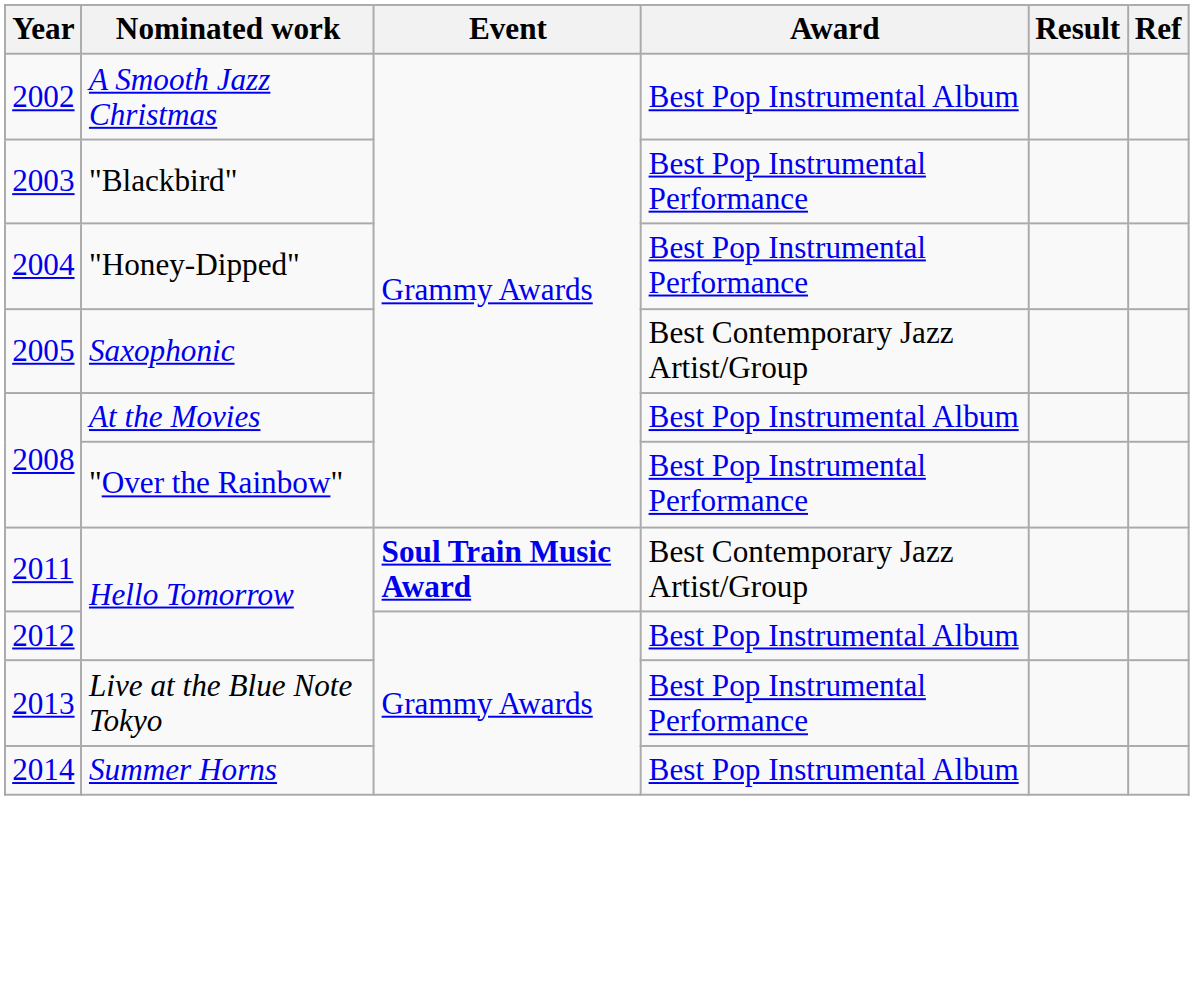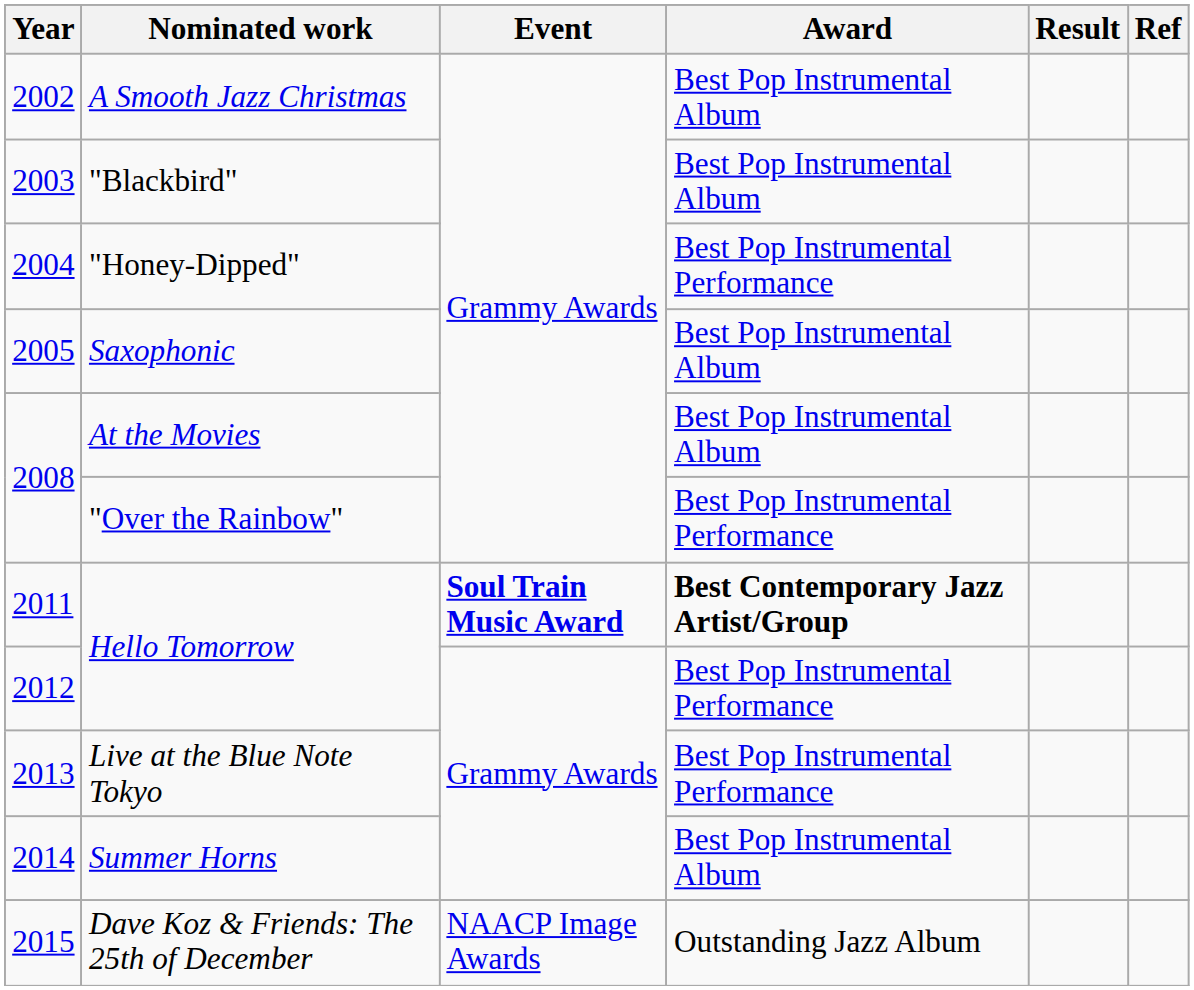"Blackbird" | Award: Best Pop Instrumental Performance -> Best Pop Instrumental Album
Saxophonic | Award: Best Contemporary Jazz Artist/Group -> Best Pop Instrumental Album
2011 / Hello Tomorrow | Award: normal -> bold
2012 / Hello Tomorrow | Award: Best Pop Instrumental Album -> Best Pop Instrumental Performance
+ row: 2015 | Dave Koz & Friends: The 25th of December | NAACP Image Awards | Outstanding Jazz Album
